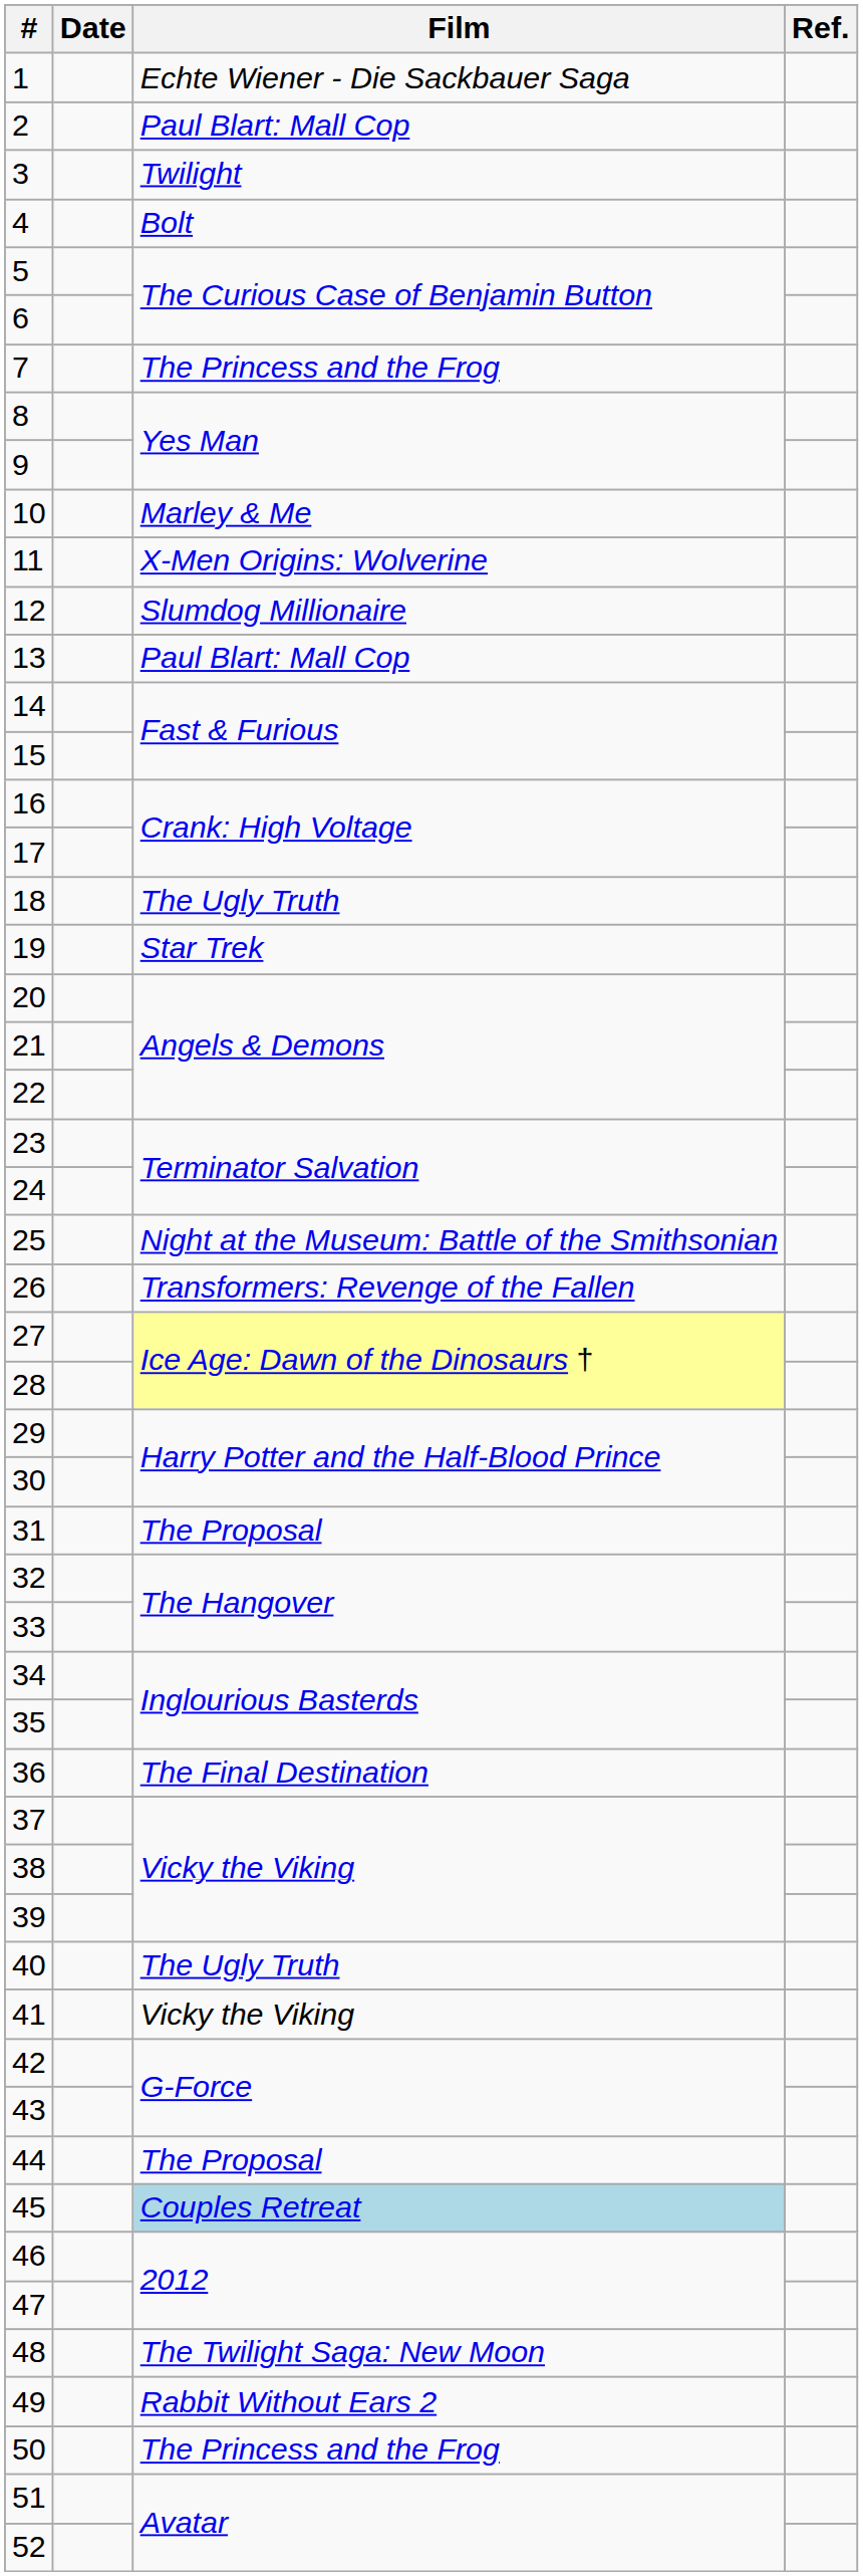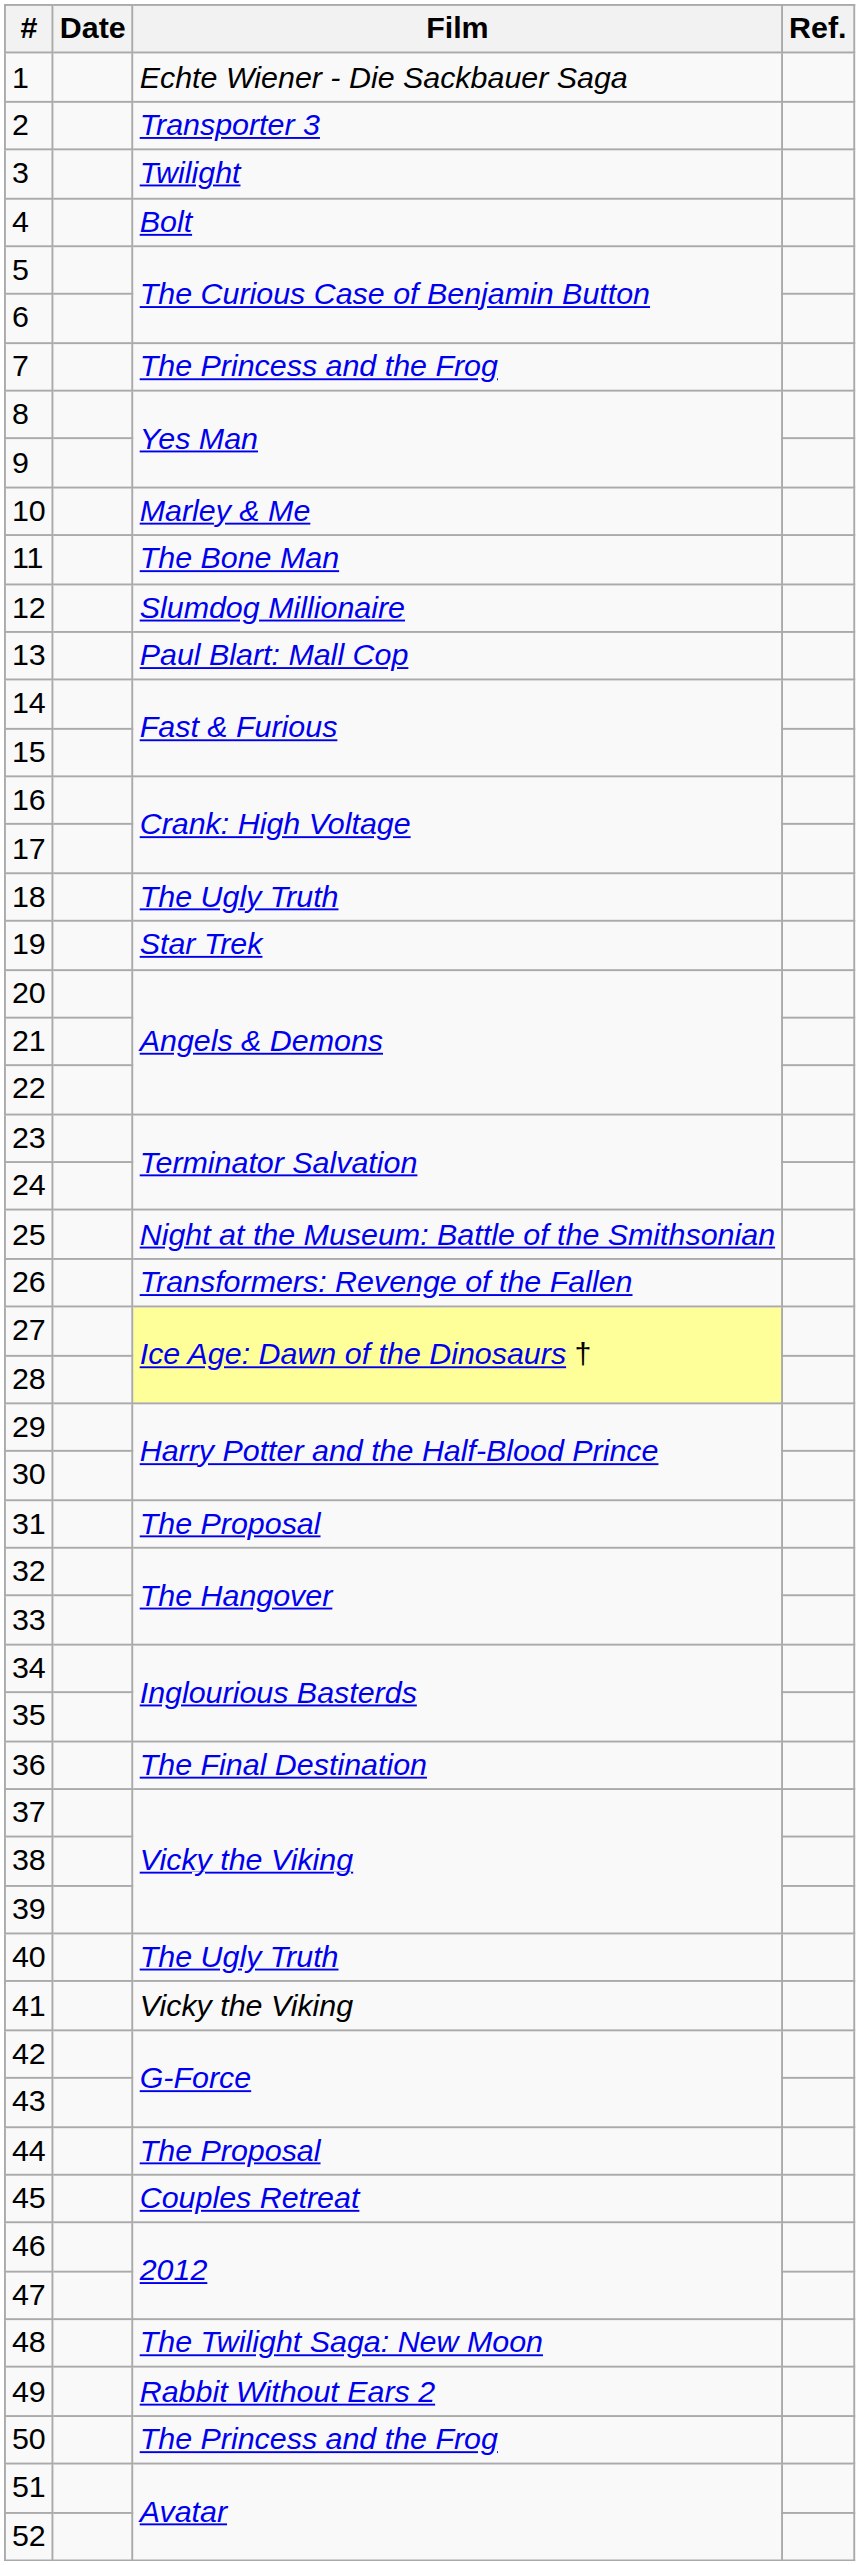2 | Film: Paul Blart: Mall Cop -> Transporter 3
11 | Film: X-Men Origins: Wolverine -> The Bone Man
45 | Film: lightblue background -> no background
